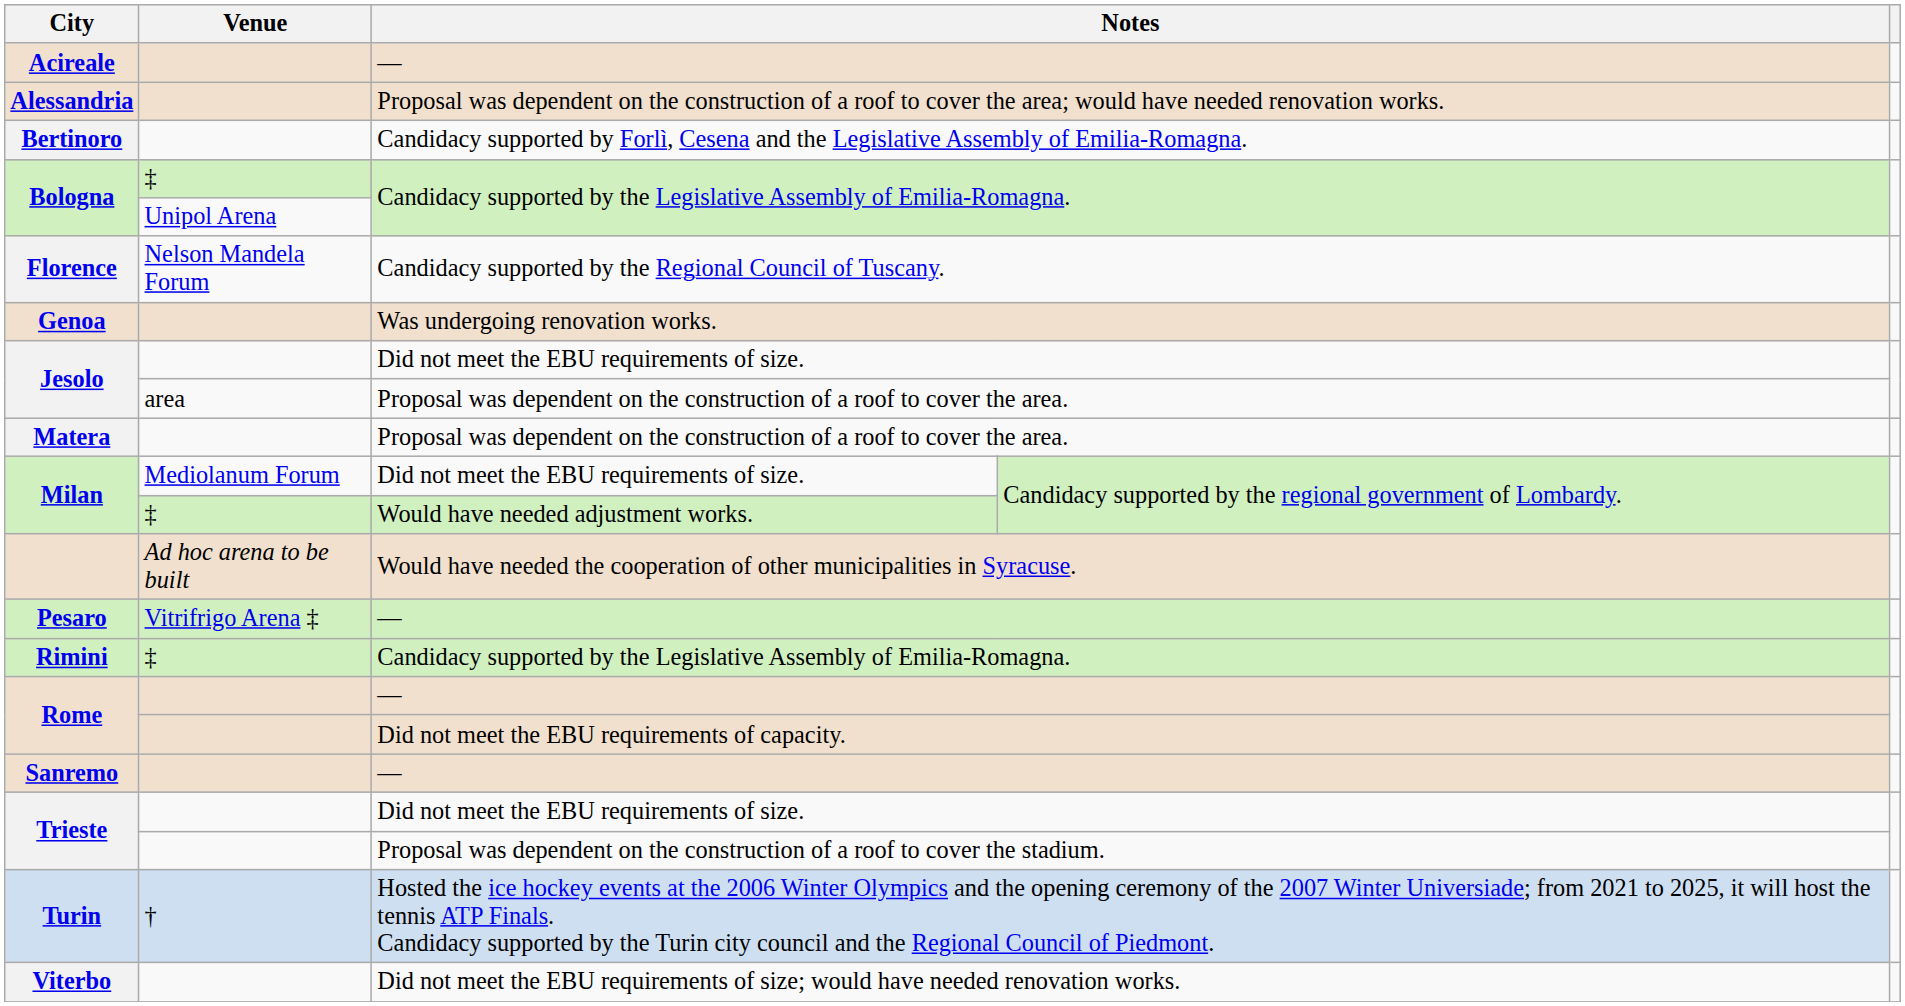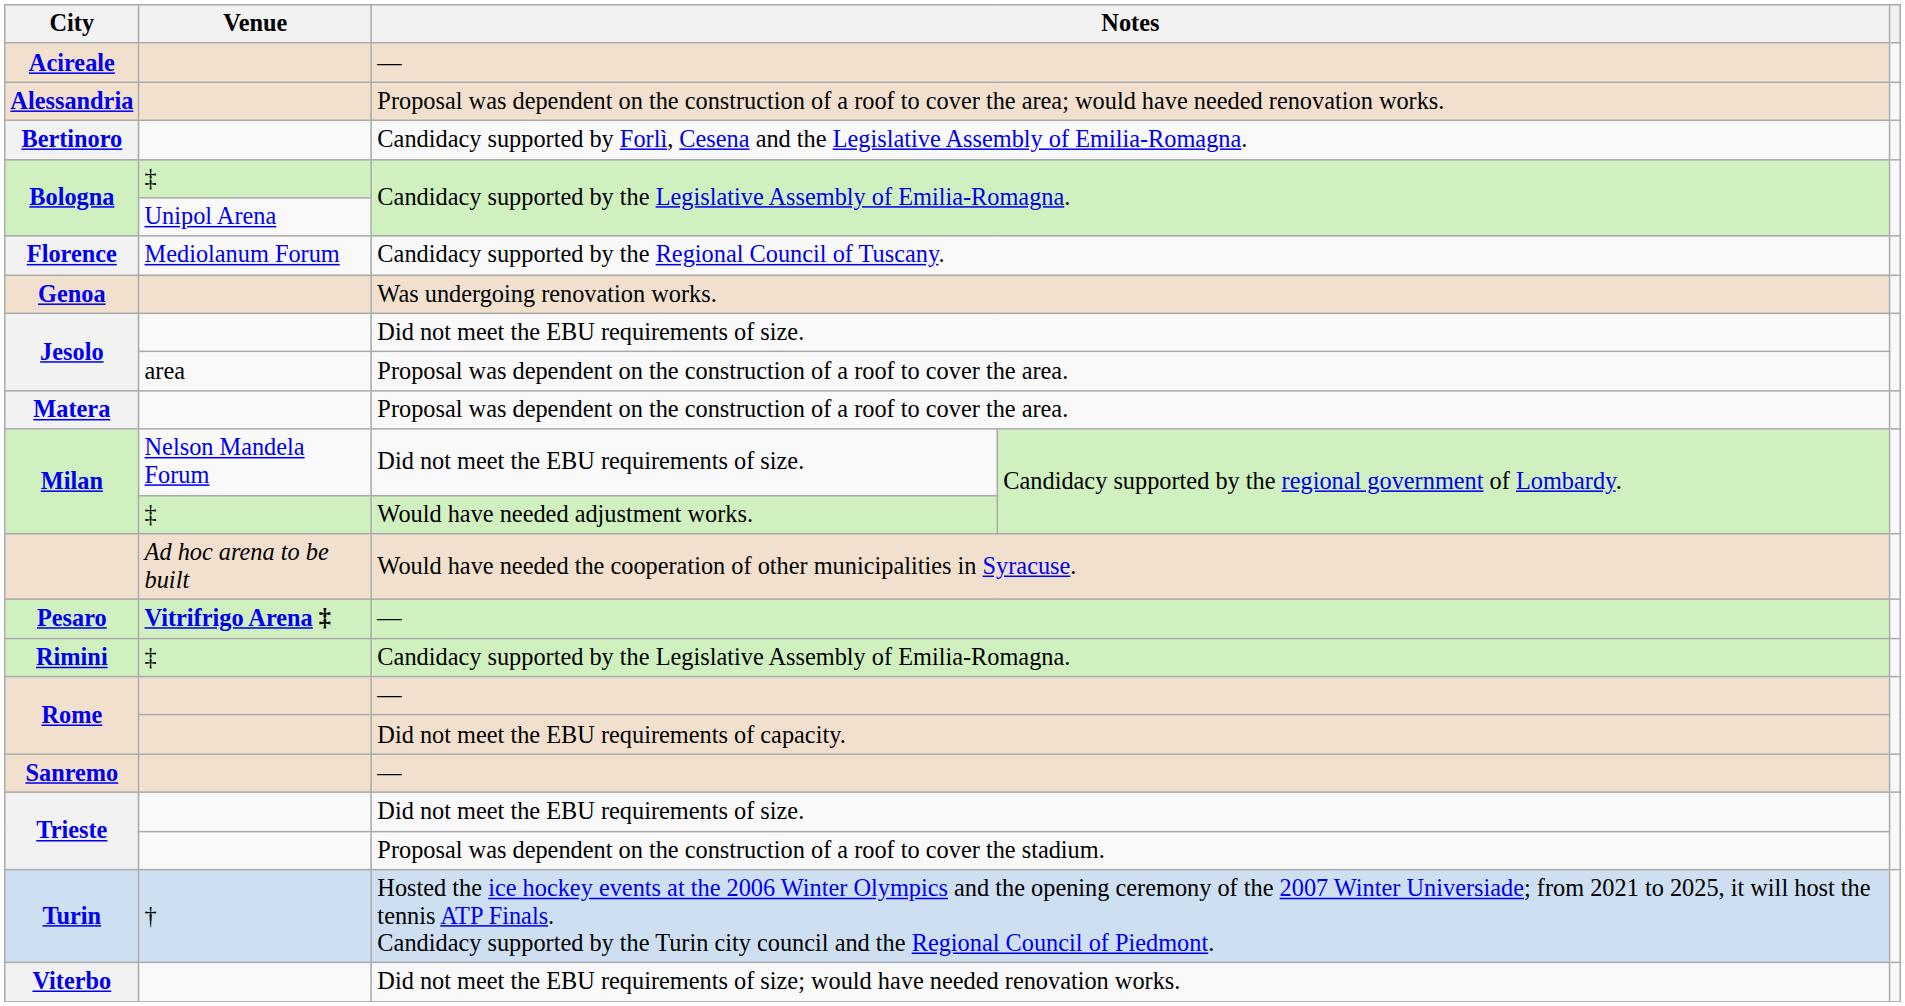Florence | Venue: Nelson Mandela Forum -> Mediolanum Forum
Milan / Did not meet the EBU requirements of size. | Venue: Mediolanum Forum -> Nelson Mandela Forum
Pesaro | Venue: normal -> bold
